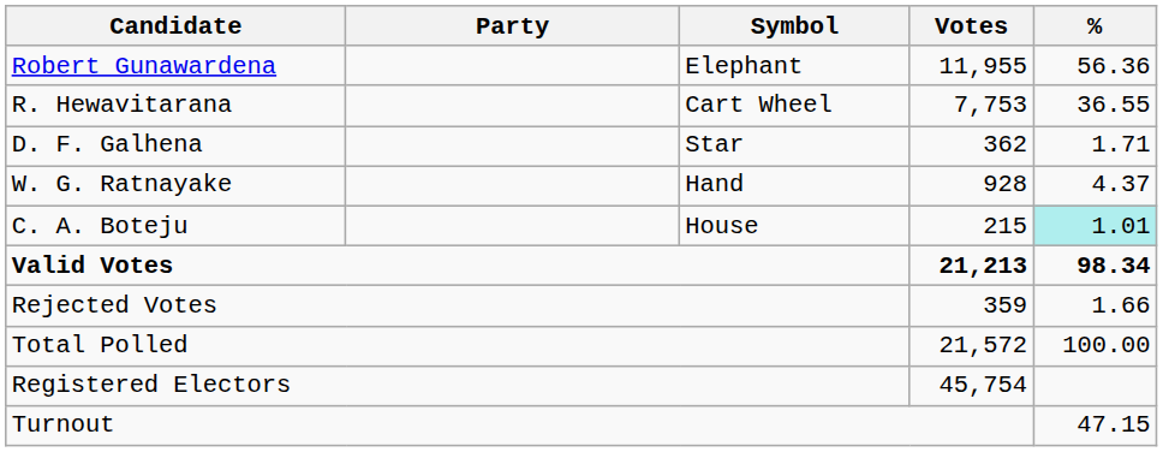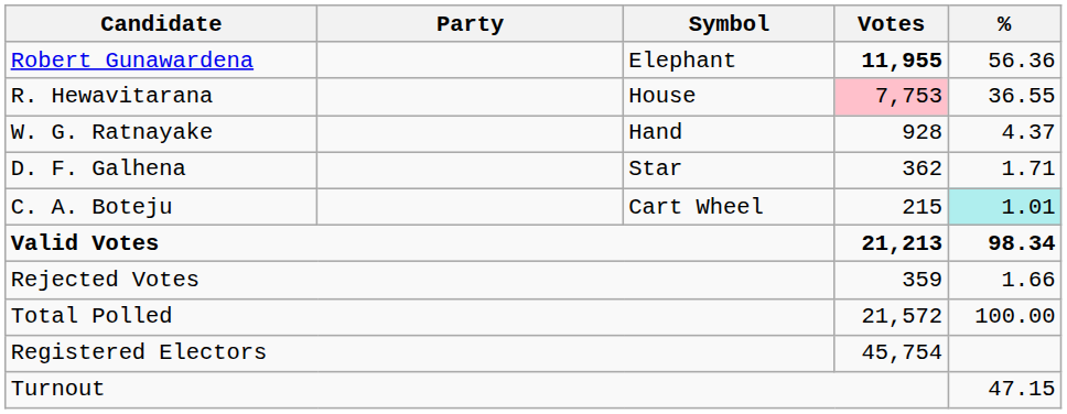Robert Gunawardena | Votes: normal -> bold
R. Hewavitarana | Symbol: Cart Wheel -> House
R. Hewavitarana | Votes: no background -> pink background
rows swapped: W. G. Ratnayake <-> D. F. Galhena
C. A. Boteju | Symbol: House -> Cart Wheel
